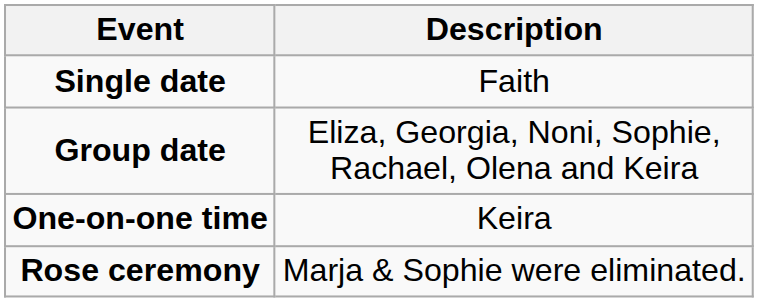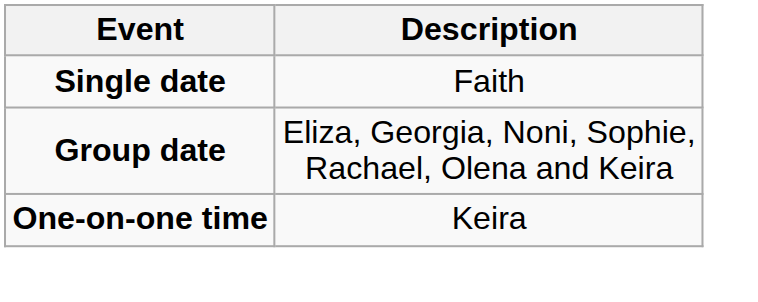- row: Rose ceremony | Marja & Sophie were eliminated.
